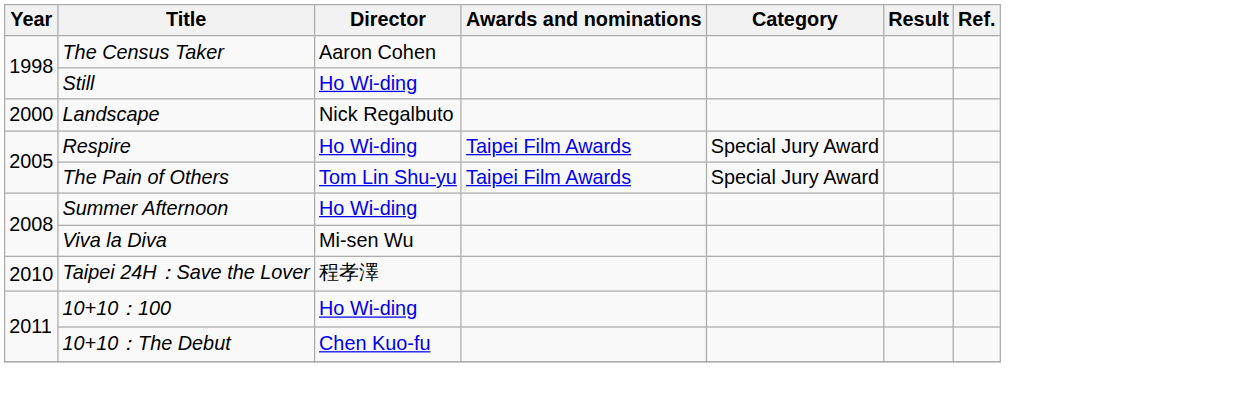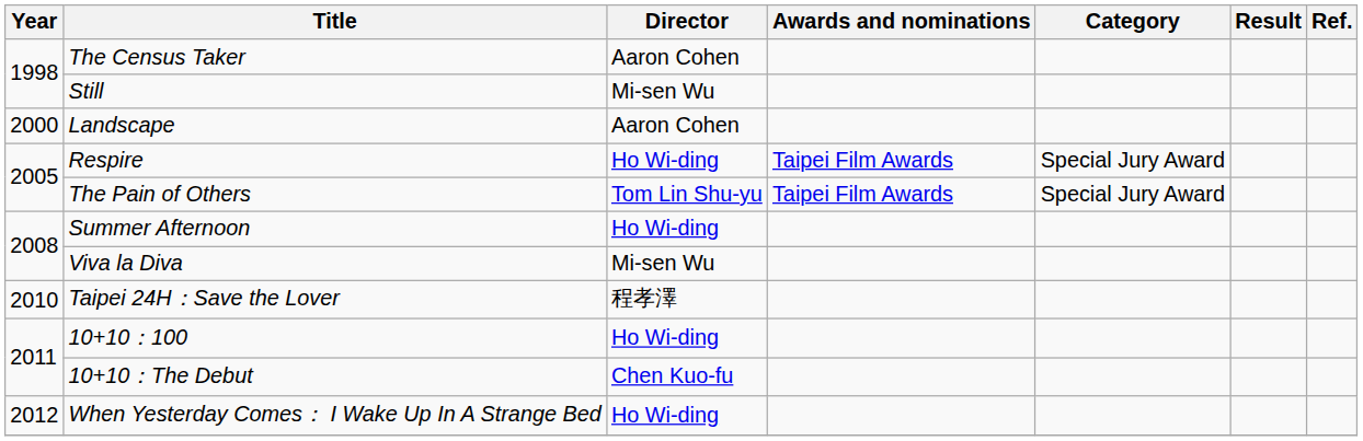Still | Director: Ho Wi-ding -> Mi-sen Wu
Landscape | Director: Nick Regalbuto -> Aaron Cohen
+ row: 2012 | When Yesterday Comes： I Wake Up In A Strange Bed | Ho Wi-ding
